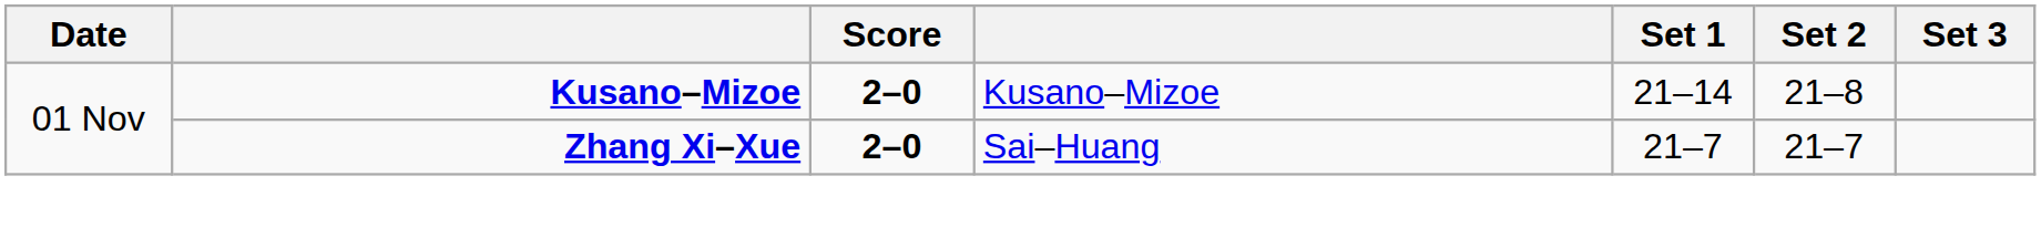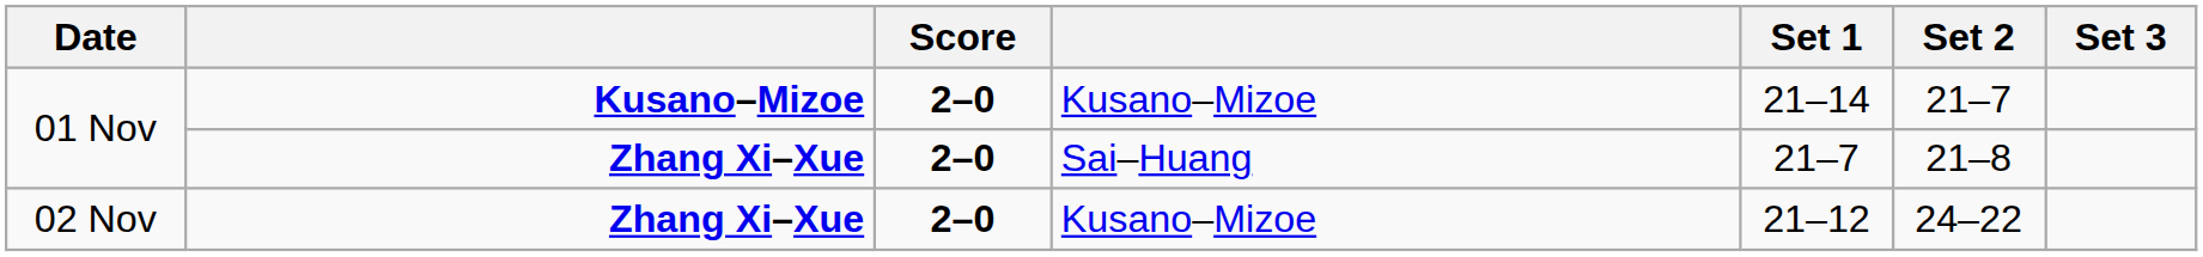01 Nov / Kusano–Mizoe | Set 2: 21–8 -> 21–7
01 Nov / Zhang Xi–Xue | Set 2: 21–7 -> 21–8
+ row: 02 Nov | Zhang Xi–Xue | 2–0 | Kusano–Mizoe | 21–12 | 24–22
